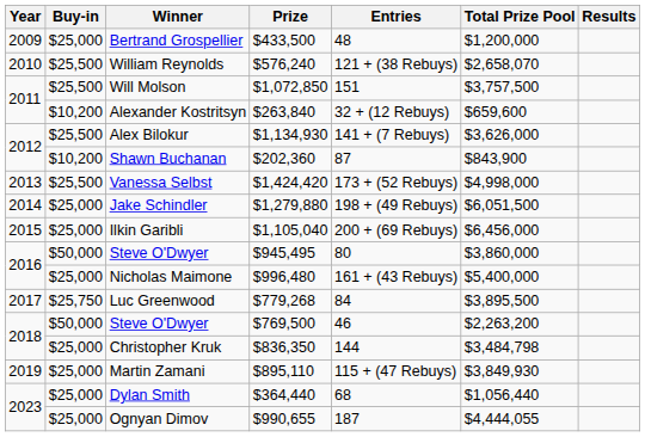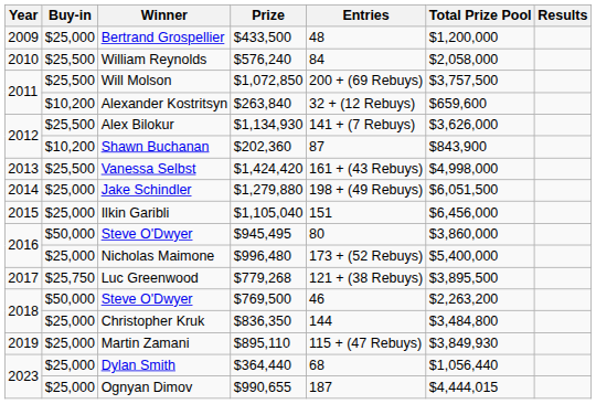William Reynolds | Entries: 121 + (38 Rebuys) -> 84
William Reynolds | Total Prize Pool: $2,658,070 -> $2,058,000
Will Molson | Entries: 151 -> 200 + (69 Rebuys)
Vanessa Selbst | Entries: 173 + (52 Rebuys) -> 161 + (43 Rebuys)
Ilkin Garibli | Entries: 200 + (69 Rebuys) -> 151
Nicholas Maimone | Entries: 161 + (43 Rebuys) -> 173 + (52 Rebuys)
Luc Greenwood | Entries: 84 -> 121 + (38 Rebuys)
Christopher Kruk | Total Prize Pool: $3,484,798 -> $3,484,800
Ognyan Dimov | Total Prize Pool: $4,444,055 -> $4,444,015
